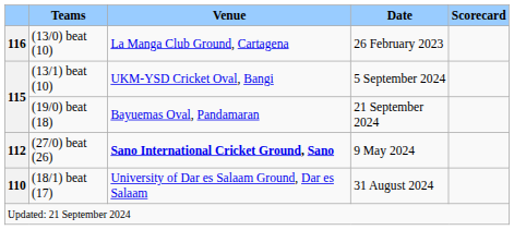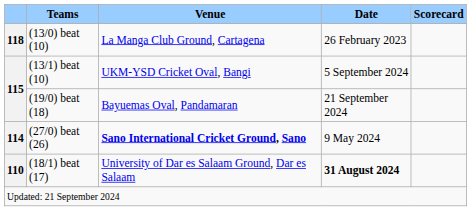(13/0) beat (10) | column 1: 116 -> 118
(27/0) beat (26) | column 1: 112 -> 114
(18/1) beat (17) | Date: normal -> bold
